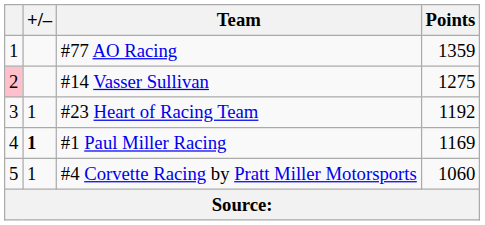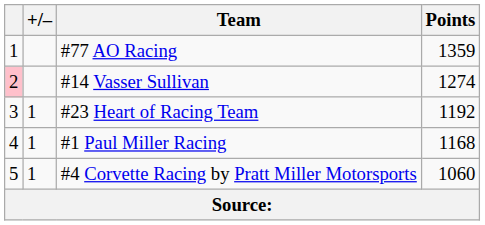#14 Vasser Sullivan | Points: 1275 -> 1274
#1 Paul Miller Racing | +/–: bold -> normal
#1 Paul Miller Racing | Points: 1169 -> 1168
